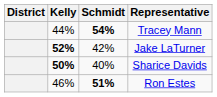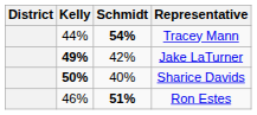Jake LaTurner | Kelly: 52% -> 49%
